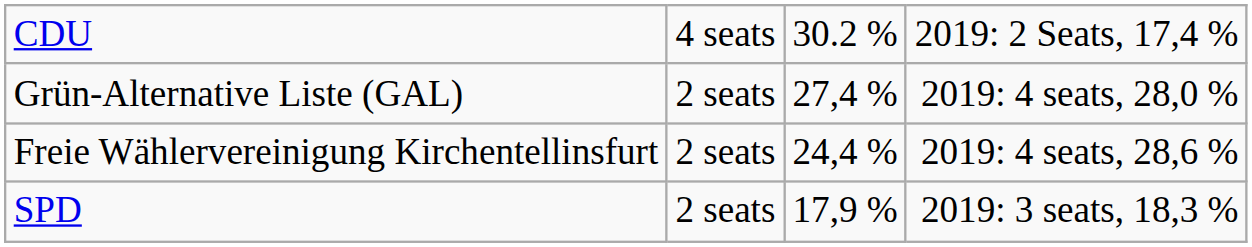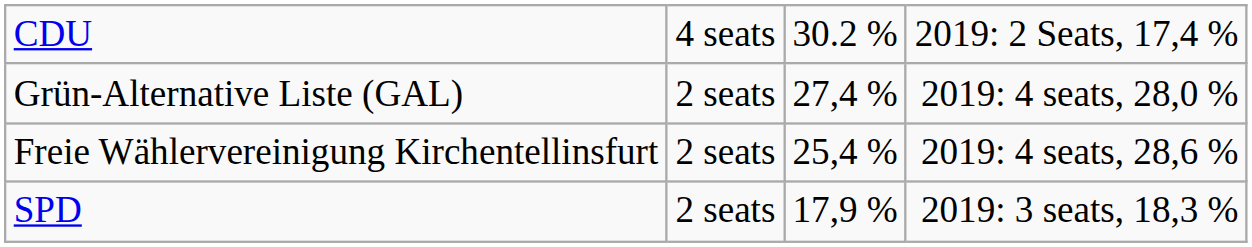Freie Wählervereinigung Kirchentellinsfurt | column 3: 24,4 % -> 25,4 %
